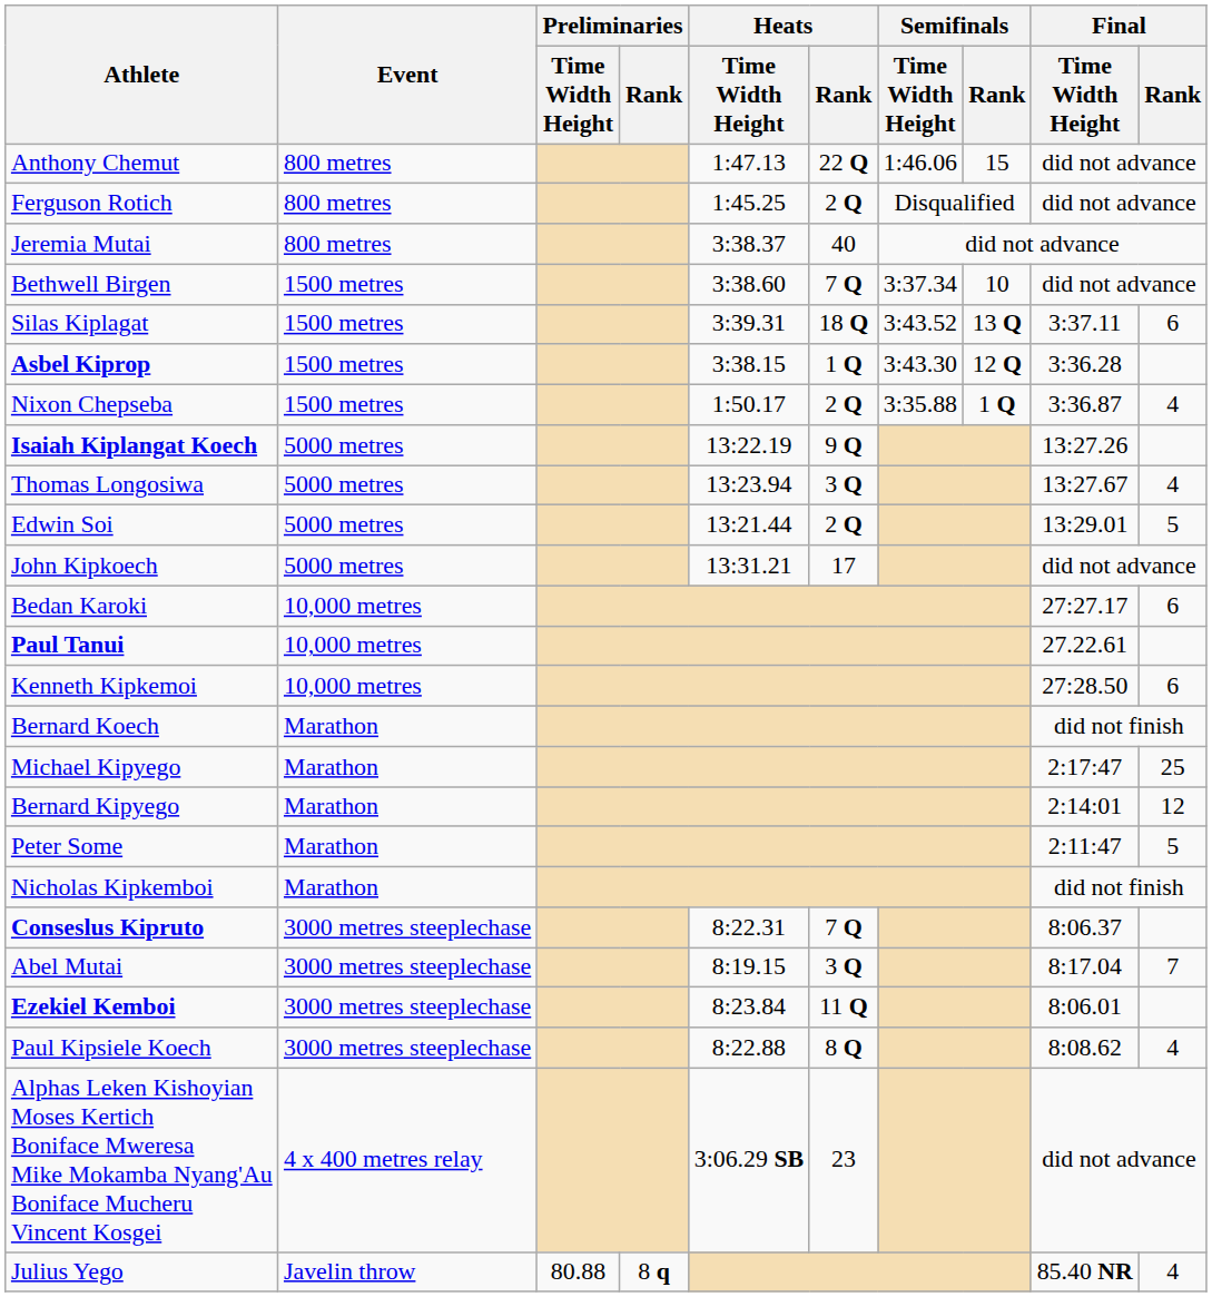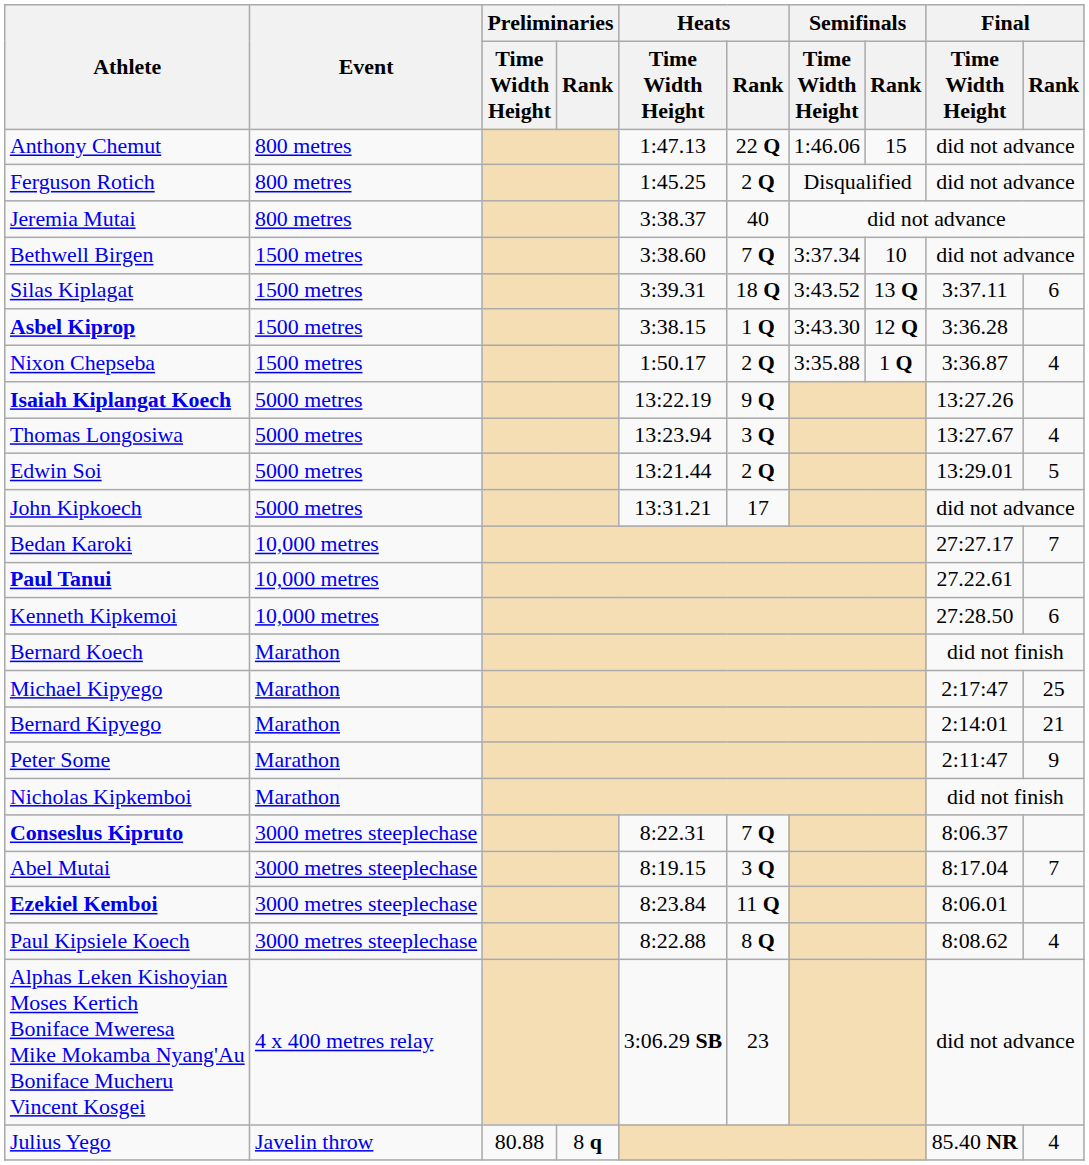Bedan Karoki | Final / Rank: 6 -> 7
Bernard Kipyego | Final / Rank: 12 -> 21
Peter Some | Final / Rank: 5 -> 9
